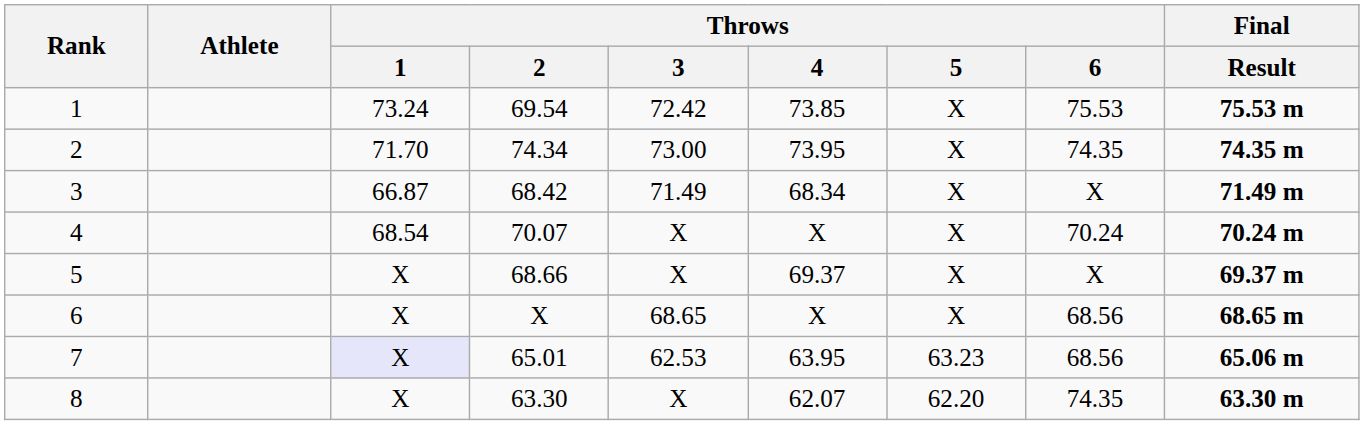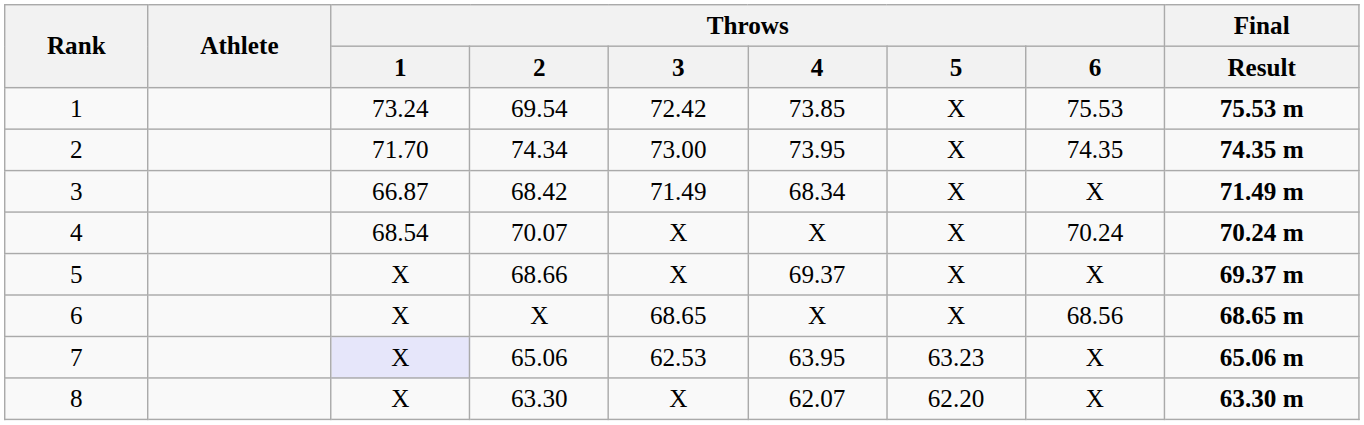7 | Throws / 2: 65.01 -> 65.06
7 | Throws / 6: 68.56 -> X
8 | Throws / 6: 74.35 -> X
